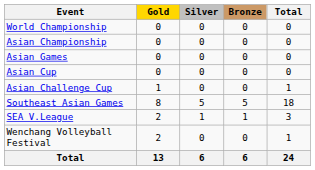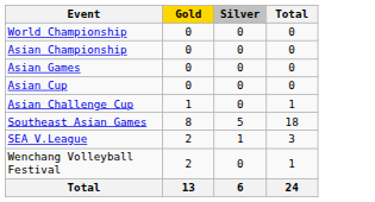- column: Bronze | 0 | 0 | 0 | 0 | 0 | 5 | 1 | 0 | 6
